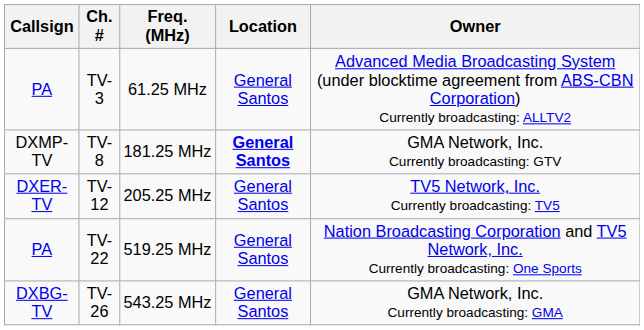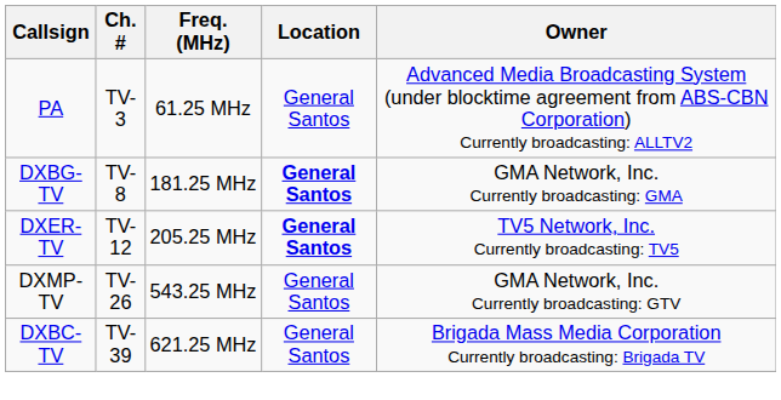TV-8 | Callsign: DXMP-TV -> DXBG-TV
TV-8 | Owner: GMA Network, Inc. Currently broadcasting: GTV -> GMA Network, Inc. Currently broadcasting: GMA
TV-12 | Location: normal -> bold
- row: PA | TV-22 | 519.25 MHz | General Santos | Nation Broadcasting Corporation and TV5 Network, Inc. Currently broadcasting: One Sports
TV-26 | Callsign: DXBG-TV -> DXMP-TV
TV-26 | Owner: GMA Network, Inc. Currently broadcasting: GMA -> GMA Network, Inc. Currently broadcasting: GTV
+ row: DXBC-TV | TV-39 | 621.25 MHz | General Santos | Brigada Mass Media Corporation Currently broadcasting: Brigada TV
